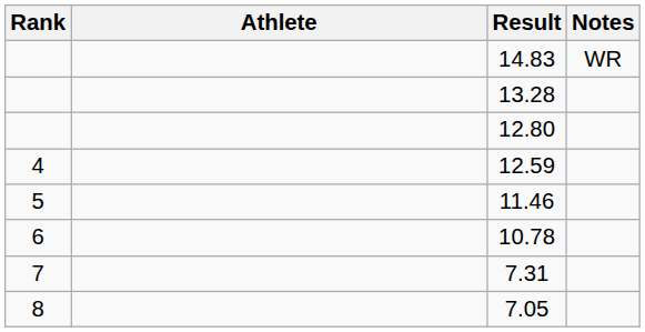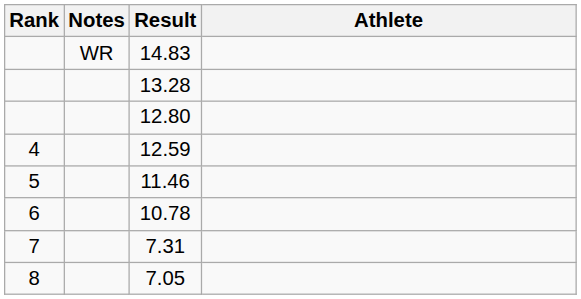columns swapped: Athlete <-> Notes
